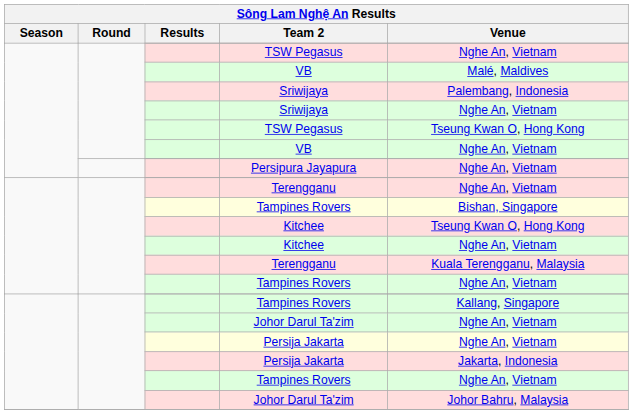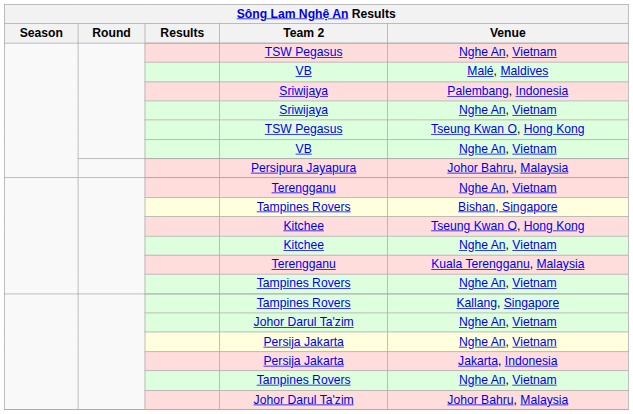Persipura Jayapura | Venue: Nghe An, Vietnam -> Johor Bahru, Malaysia
